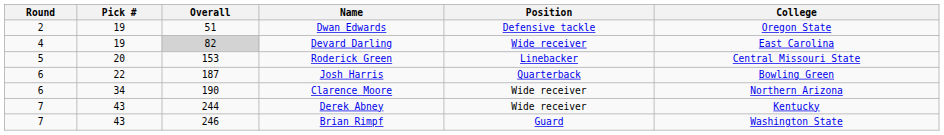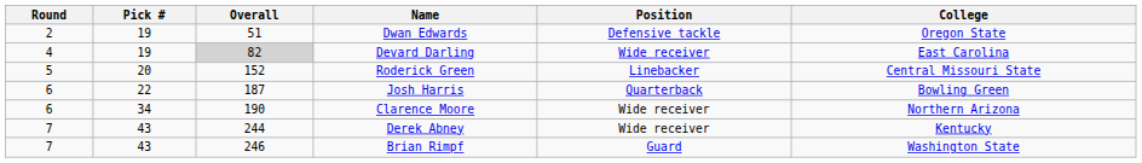Roderick Green | Overall: 153 -> 152
